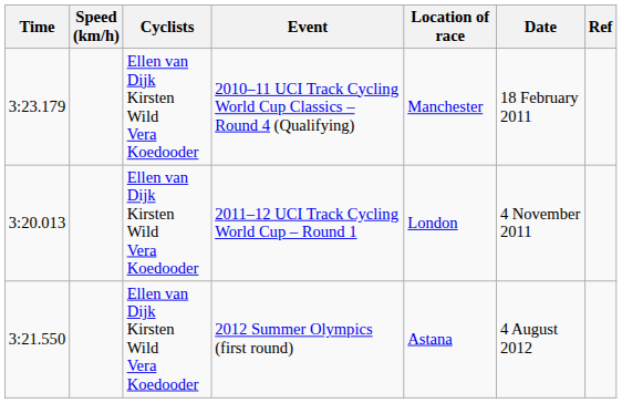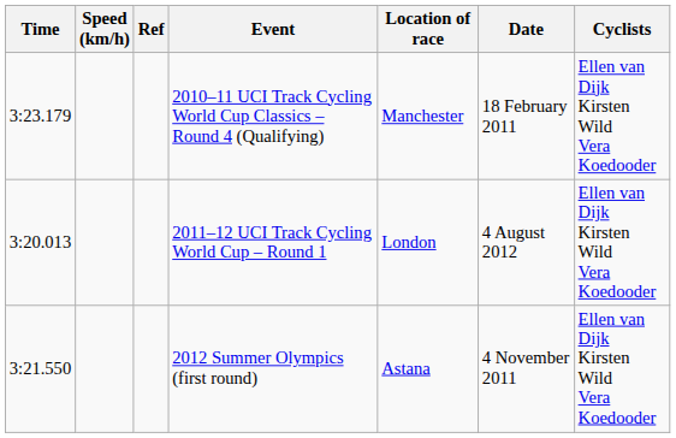columns swapped: Cyclists <-> Ref
2011–12 UCI Track Cycling World Cup – Round 1 | Date: 4 November 2011 -> 4 August 2012
2012 Summer Olympics (first round) | Date: 4 August 2012 -> 4 November 2011
